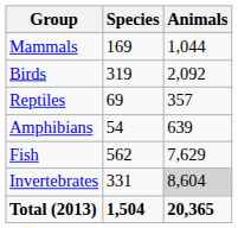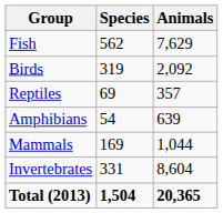rows swapped: Mammals <-> Fish
Invertebrates | Animals: lightgrey background -> no background
